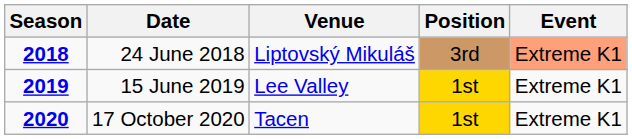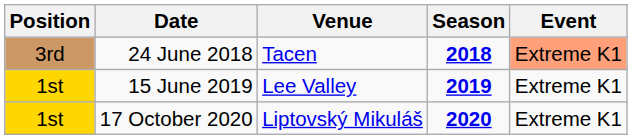columns swapped: Season <-> Position
24 June 2018 | Venue: Liptovský Mikuláš -> Tacen
17 October 2020 | Venue: Tacen -> Liptovský Mikuláš
